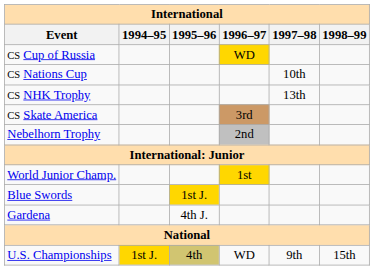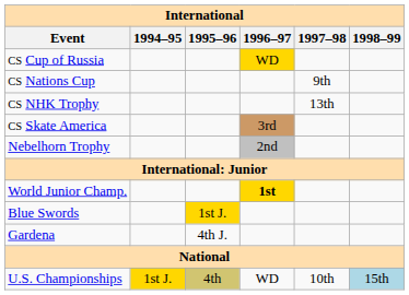CS Nations Cup | 1997–98: 10th -> 9th
World Junior Champ. | 1996–97: normal -> bold
U.S. Championships | 1997–98: 9th -> 10th
U.S. Championships | 1998–99: no background -> lightblue background
